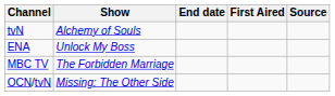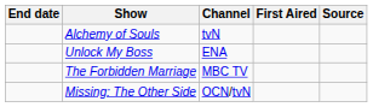columns swapped: End date <-> Channel
